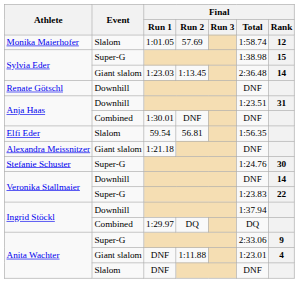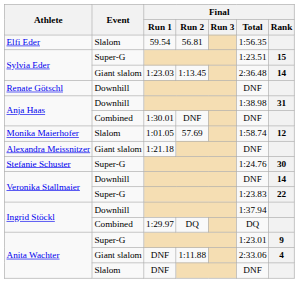rows swapped: Elfi Eder <-> Monika Maierhofer
Sylvia Eder / Super-G | Final / Total: 1:38.98 -> 1:23.51
Anja Haas / Downhill | Final / Total: 1:23.51 -> 1:38.98
Anita Wachter / Super-G | Final / Total: 2:33.06 -> 1:23.01
Anita Wachter / Giant slalom | Final / Total: 1:23.01 -> 2:33.06
